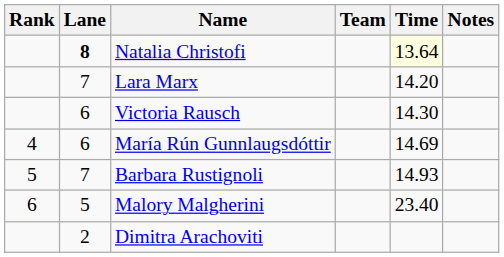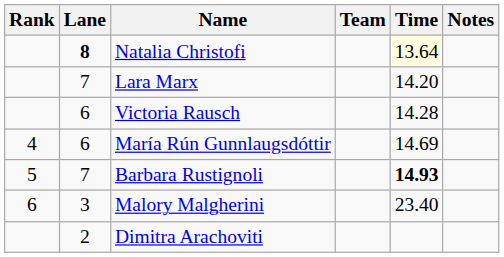Victoria Rausch | Time: 14.30 -> 14.28
Barbara Rustignoli | Time: normal -> bold
Malory Malgherini | Lane: 5 -> 3
